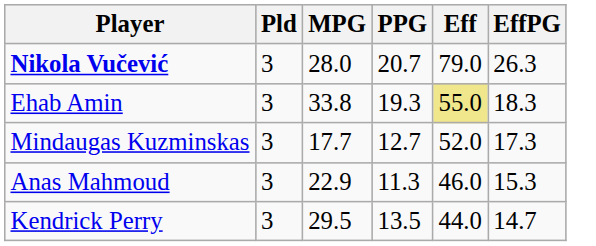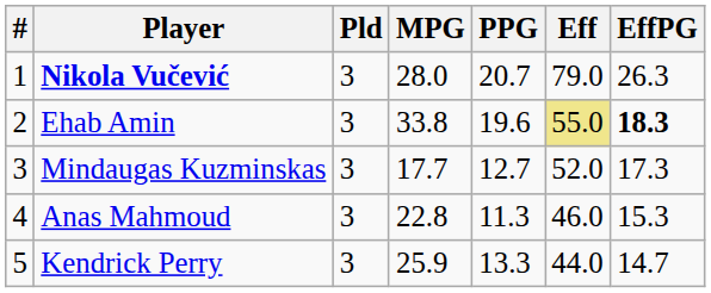+ column: # | 1 | 2 | 3 | 4 | 5
Ehab Amin | PPG: 19.3 -> 19.6
Ehab Amin | EffPG: normal -> bold
Anas Mahmoud | MPG: 22.9 -> 22.8
Kendrick Perry | MPG: 29.5 -> 25.9
Kendrick Perry | PPG: 13.5 -> 13.3
